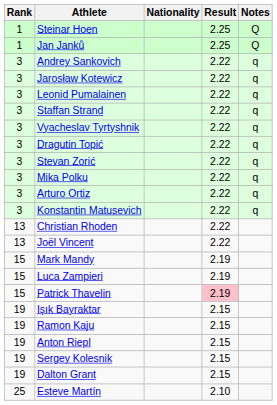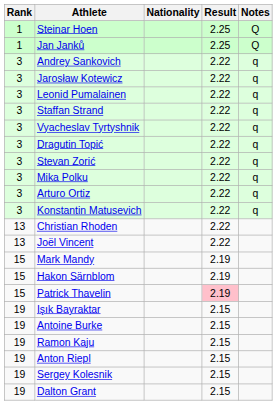+ row: 15 | Hakon Särnblom | 2.19
- row: 15 | Luca Zampieri | 2.19
+ row: 19 | Antoine Burke | 2.15
- row: 25 | Esteve Martín | 2.10
